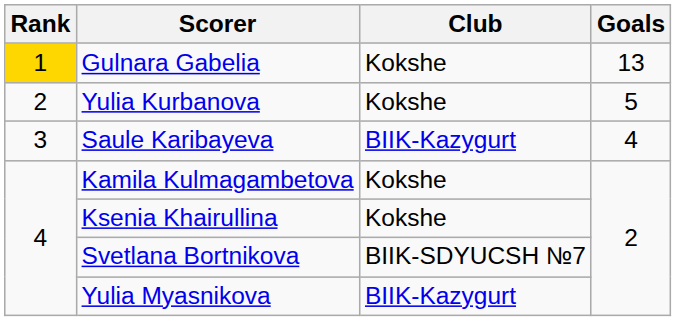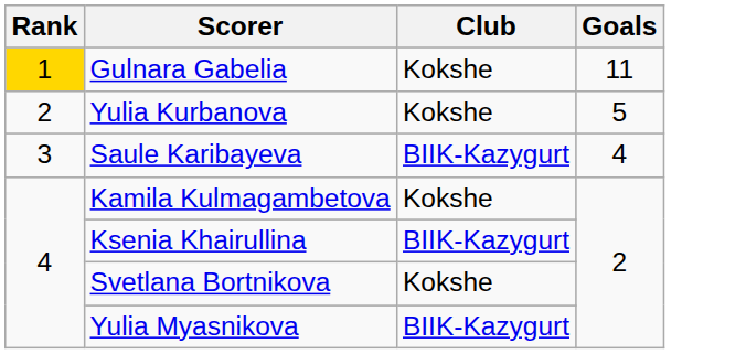Gulnara Gabelia | Goals: 13 -> 11
Ksenia Khairullina | Club: Kokshe -> BIIK-Kazygurt
Svetlana Bortnikova | Club: BIIK-SDYUCSH №7 -> Kokshe
